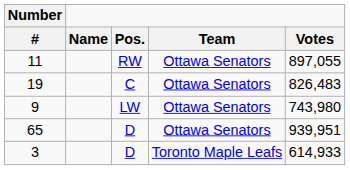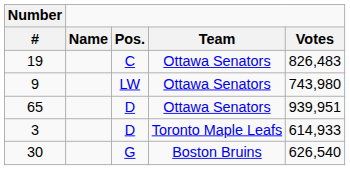- row: 11 | RW | Ottawa Senators | 897,055
+ row: 30 | G | Boston Bruins | 626,540
